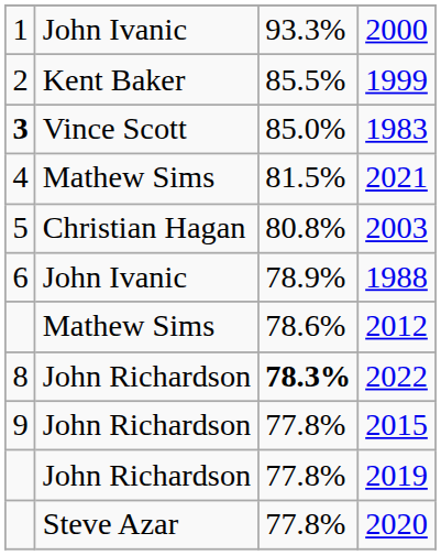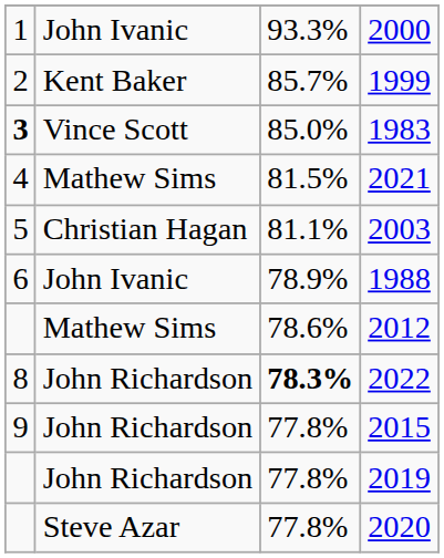1999 | column 3: 85.5% -> 85.7%
2003 | column 3: 80.8% -> 81.1%
